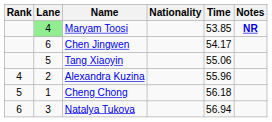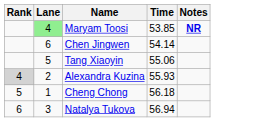- column: Nationality
Chen Jingwen | Time: 54.17 -> 54.14
Alexandra Kuzina | Rank: no background -> lightgrey background
Alexandra Kuzina | Time: 55.96 -> 55.93
